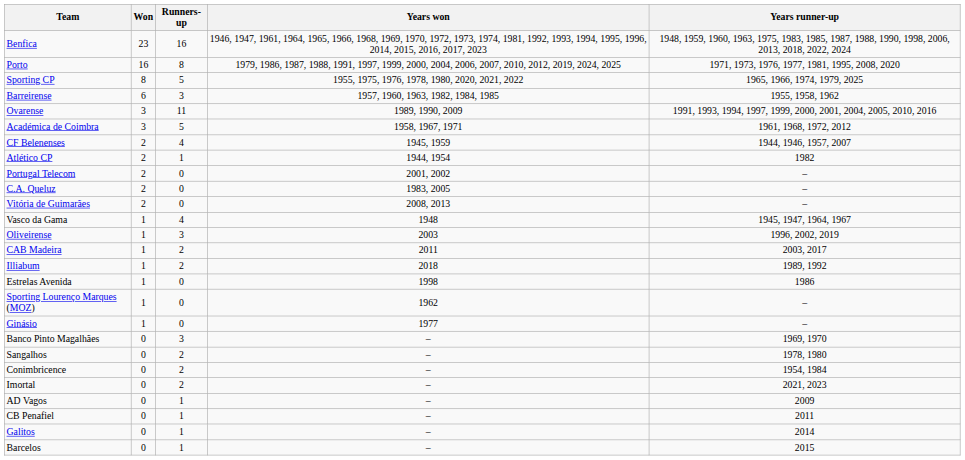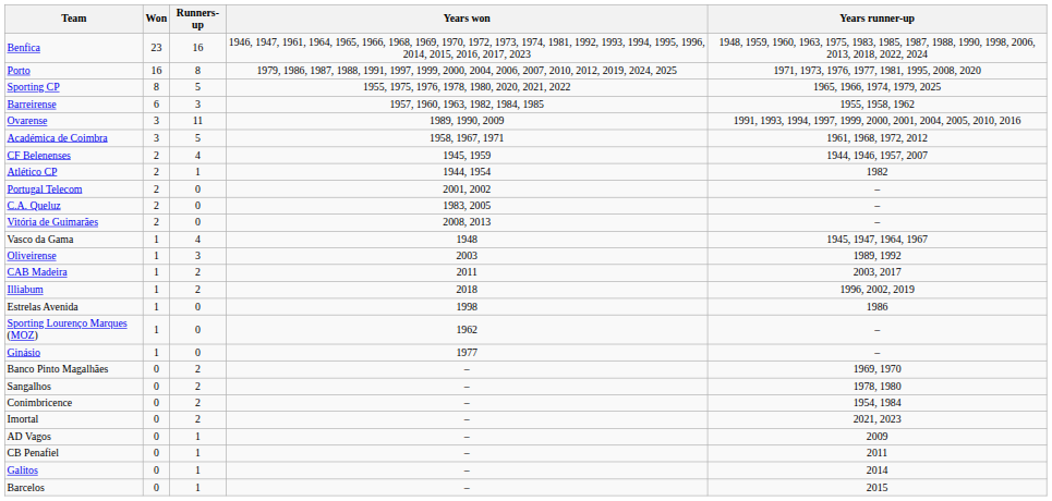Oliveirense | Years runner-up: 1996, 2002, 2019 -> 1989, 1992
Illiabum | Years runner-up: 1989, 1992 -> 1996, 2002, 2019
Banco Pinto Magalhães | Runners-up: 3 -> 2
